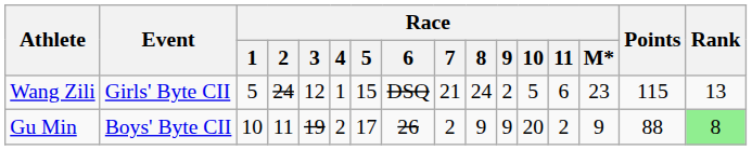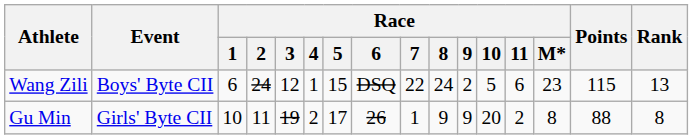Wang Zili | Event: Girls' Byte CII -> Boys' Byte CII
Wang Zili | Race / 1: 5 -> 6
Wang Zili | Race / 7: 21 -> 22
Gu Min | Event: Boys' Byte CII -> Girls' Byte CII
Gu Min | Race / 7: 2 -> 1
Gu Min | Race / M*: 9 -> 8
Gu Min | Rank: lightgreen background -> no background
